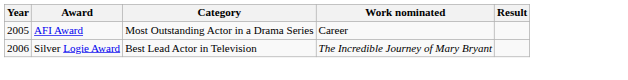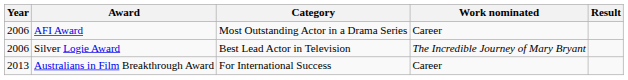AFI Award | Year: 2005 -> 2006
+ row: 2013 | Australians in Film Breakthrough Award | For International Success | Career
